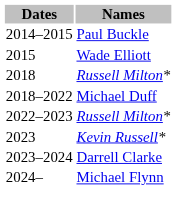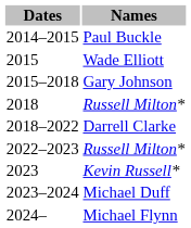+ row: 2015–2018 | Gary Johnson
2018–2022 | Names: Michael Duff -> Darrell Clarke
2023–2024 | Names: Darrell Clarke -> Michael Duff
